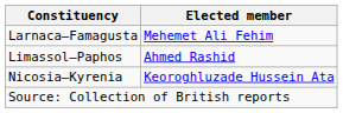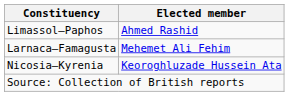rows swapped: Larnaca–Famagusta <-> Limassol–Paphos
